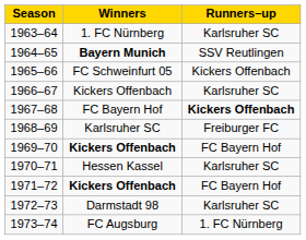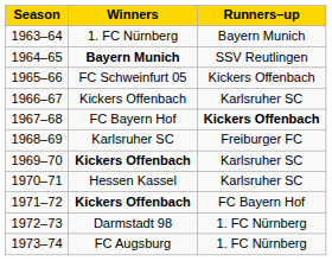1963–64 | Runners–up: Karlsruher SC -> Bayern Munich
1969–70 | Runners–up: FC Bayern Hof -> Karlsruher SC
1972–73 | Runners–up: Karlsruher SC -> 1. FC Nürnberg
